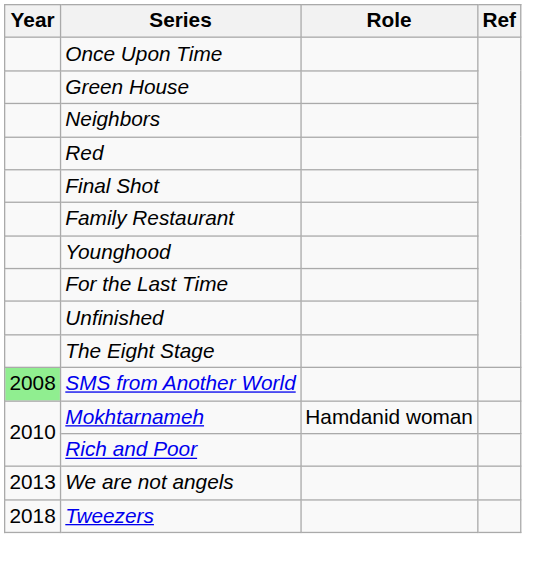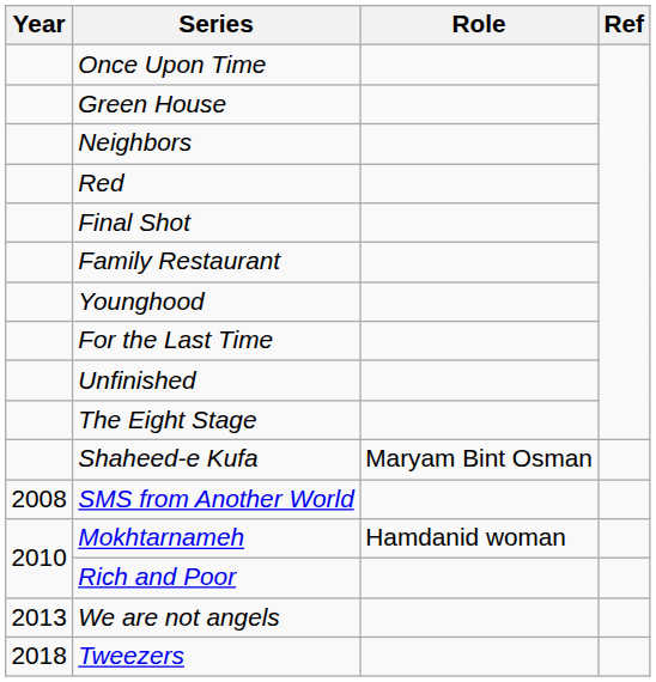+ row: Shaheed-e Kufa | Maryam Bint Osman
SMS from Another World | Year: lightgreen background -> no background
